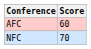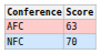AFC | Score: 60 -> 63
